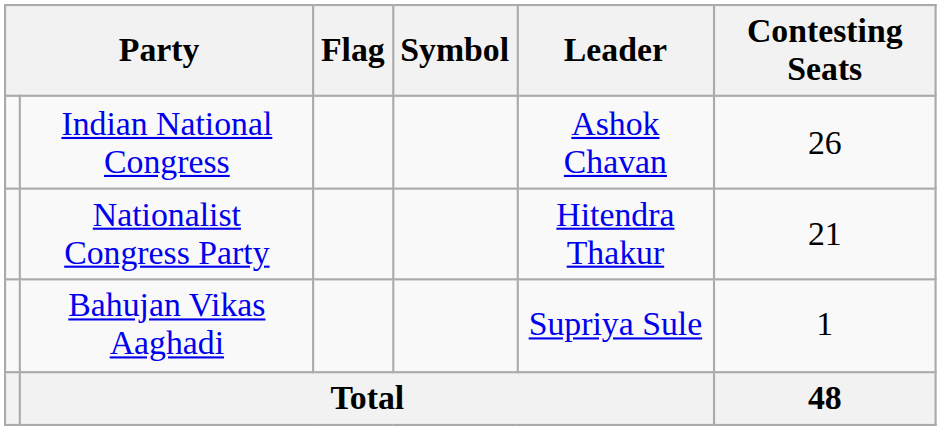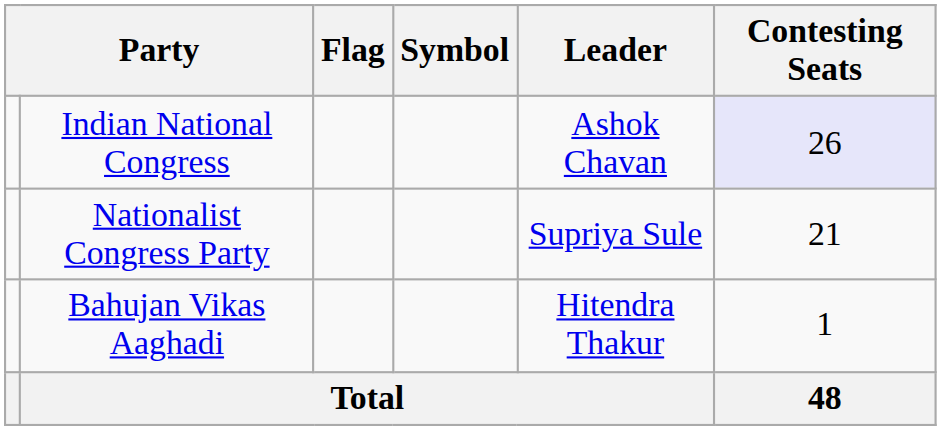Indian National Congress | Contesting Seats: no background -> lavender background
Nationalist Congress Party | Leader: Hitendra Thakur -> Supriya Sule
Bahujan Vikas Aaghadi | Leader: Supriya Sule -> Hitendra Thakur
